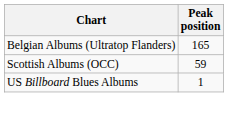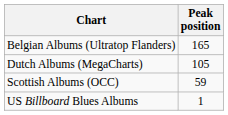+ row: Dutch Albums (MegaCharts) | 105
